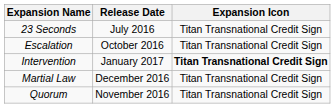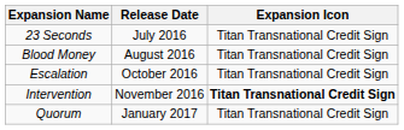+ row: Blood Money | August 2016 | Titan Transnational Credit Sign
Intervention | Release Date: January 2017 -> November 2016
- row: Martial Law | December 2016 | Titan Transnational Credit Sign
Quorum | Release Date: November 2016 -> January 2017
